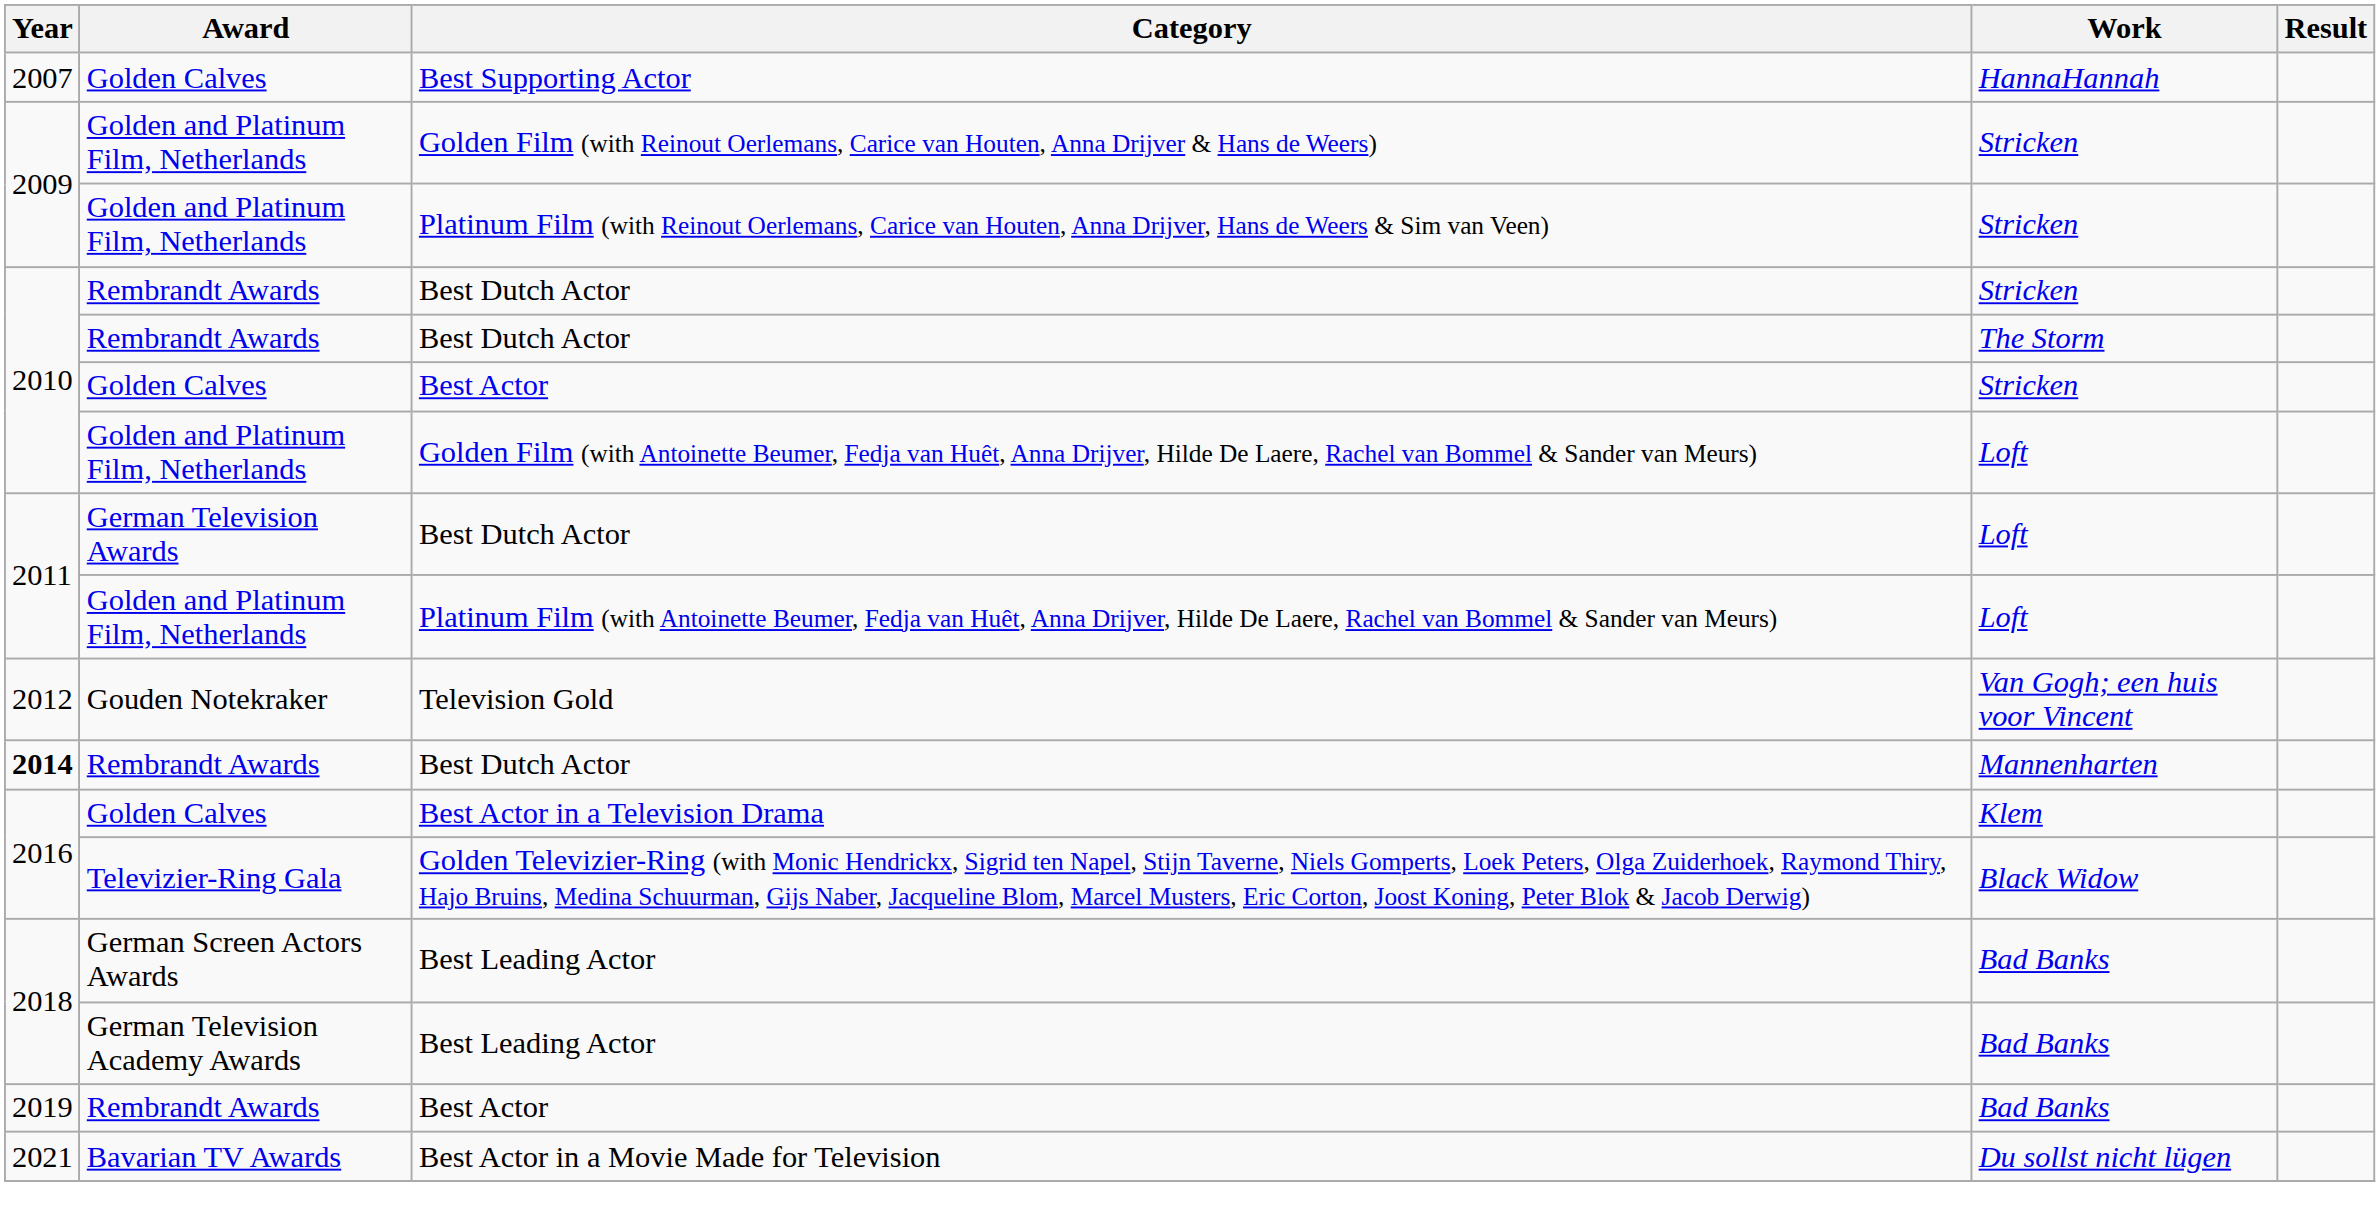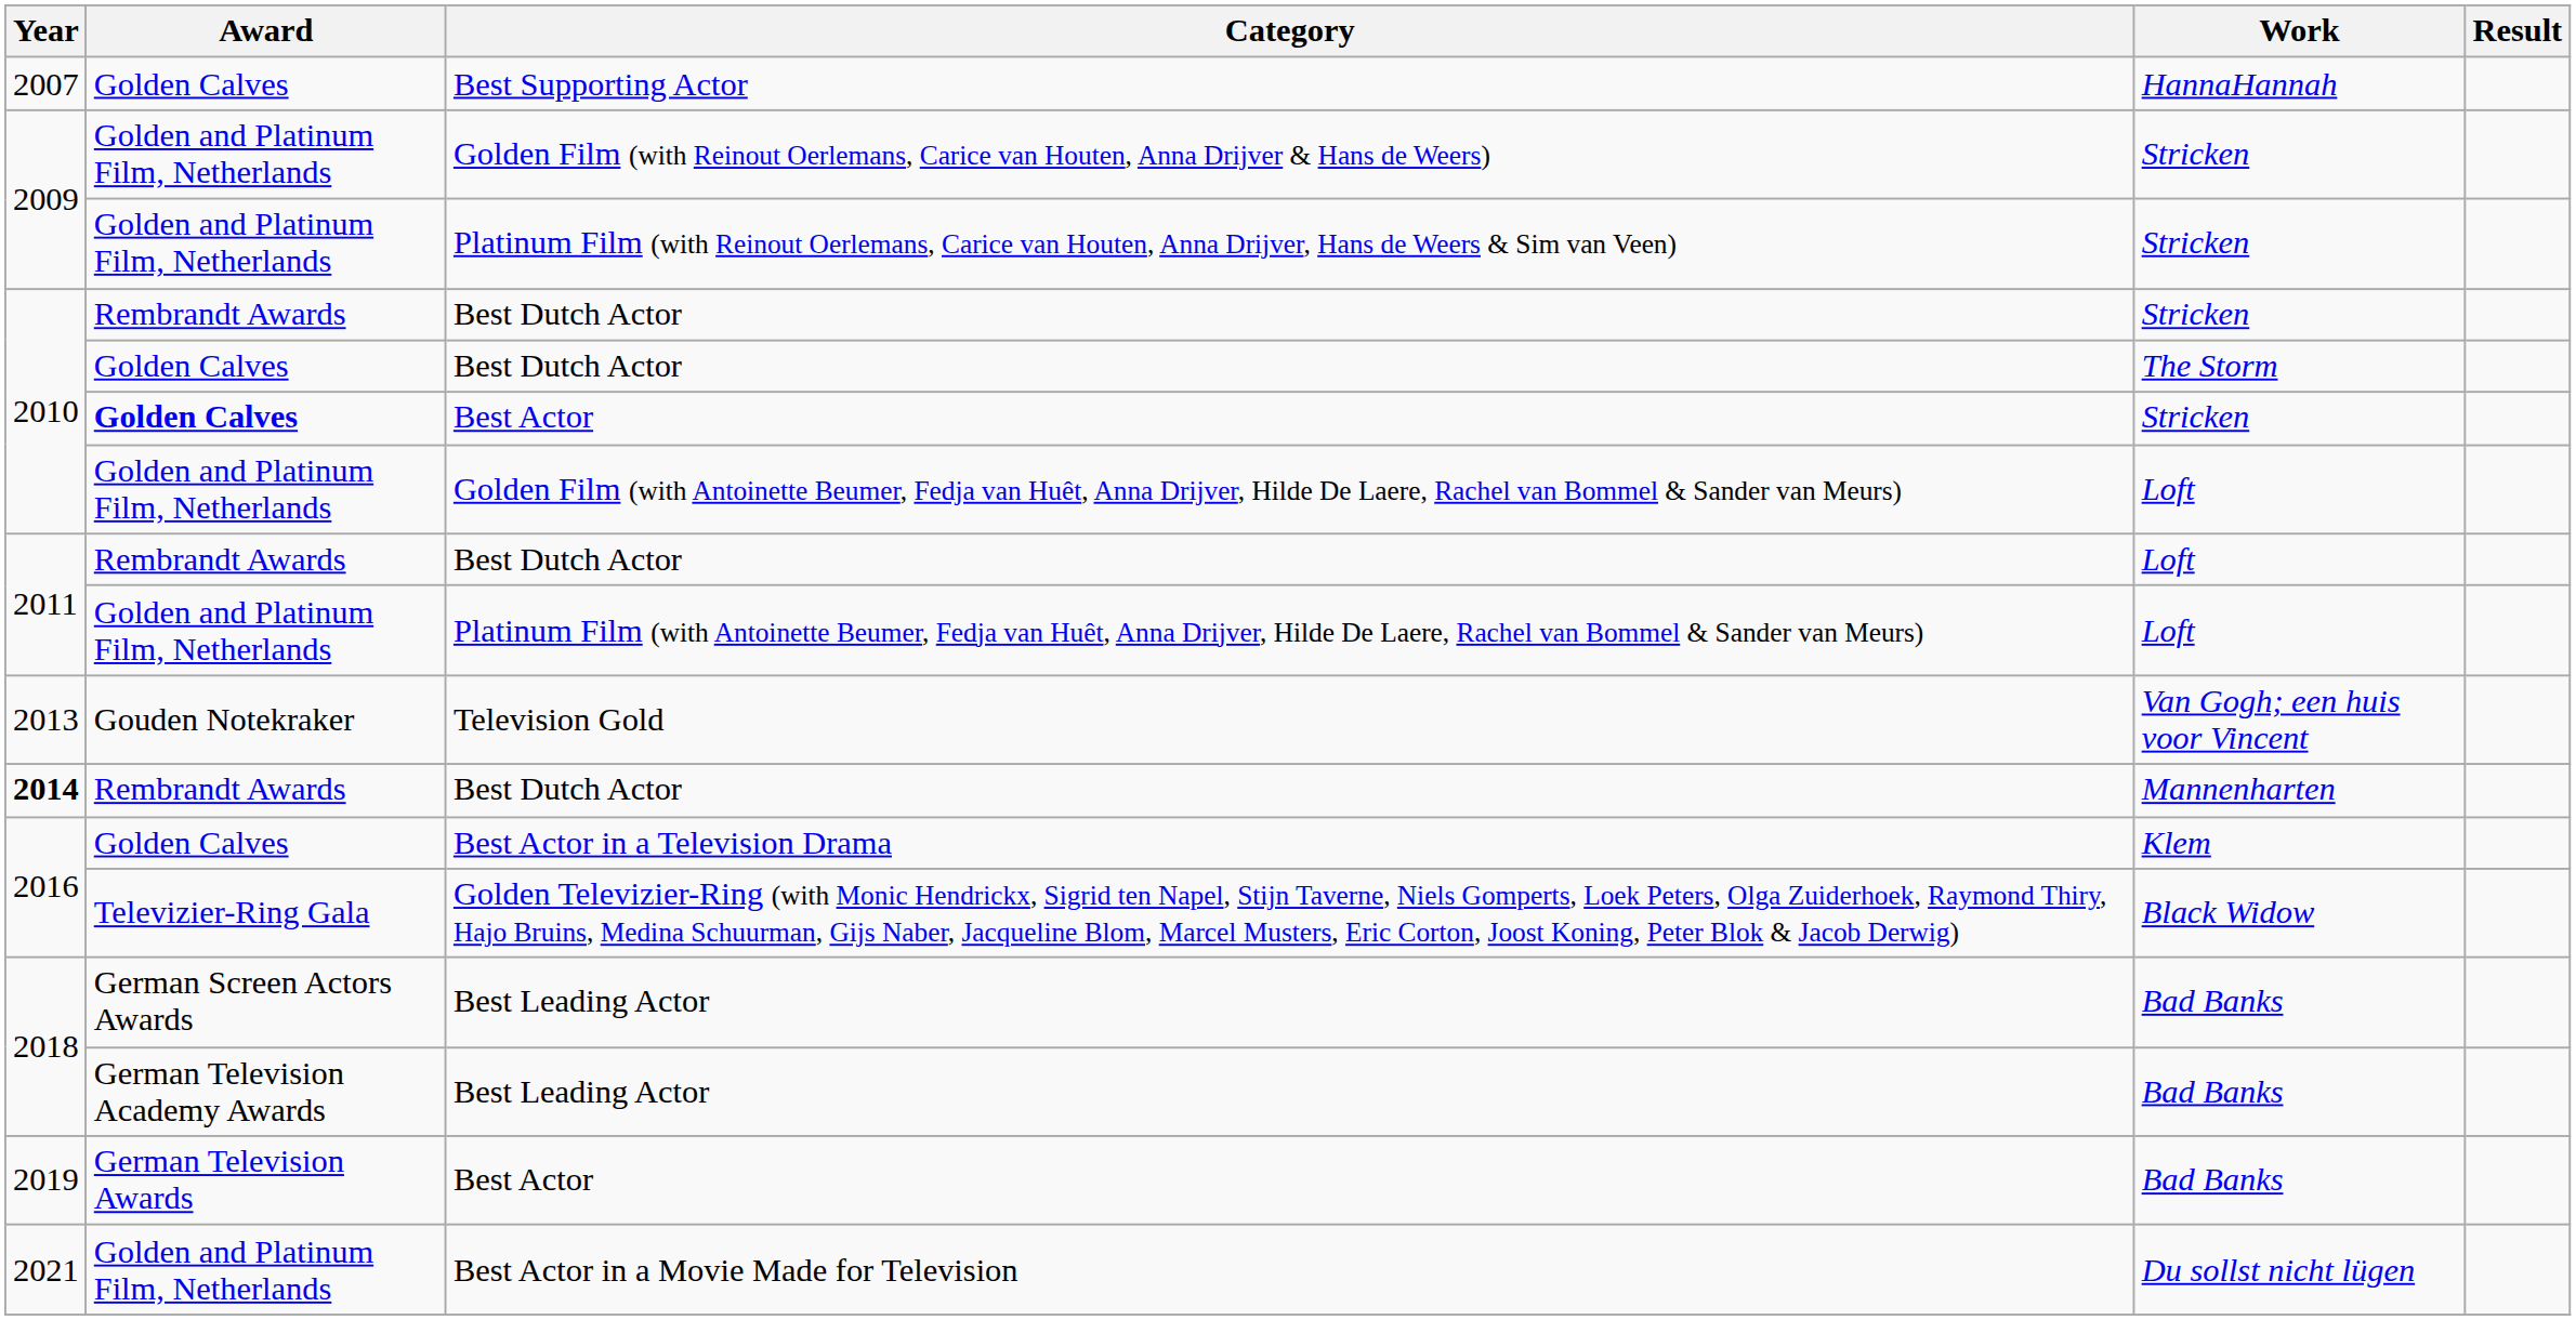Best Dutch Actor / The Storm | Award: Rembrandt Awards -> Golden Calves
Best Actor / Stricken | Award: normal -> bold
Best Dutch Actor / Loft | Award: German Television Awards -> Rembrandt Awards
Television Gold | Year: 2012 -> 2013
Best Actor / Bad Banks | Award: Rembrandt Awards -> German Television Awards
Best Actor in a Movie Made for Television | Award: Bavarian TV Awards -> Golden and Platinum Film, Netherlands
